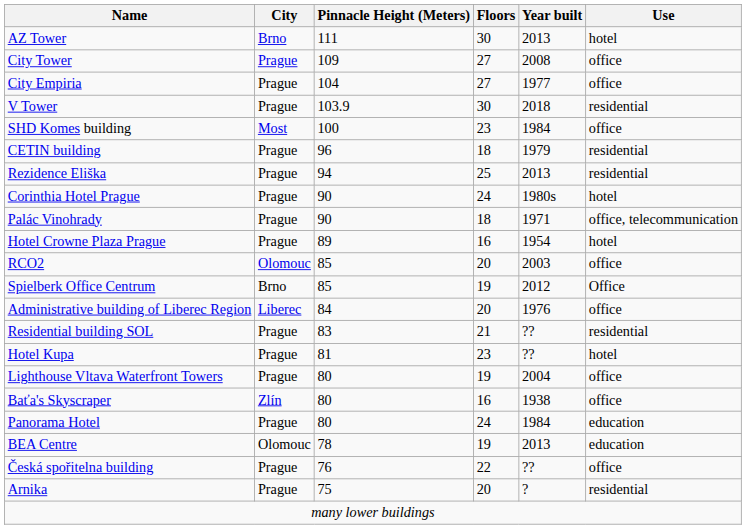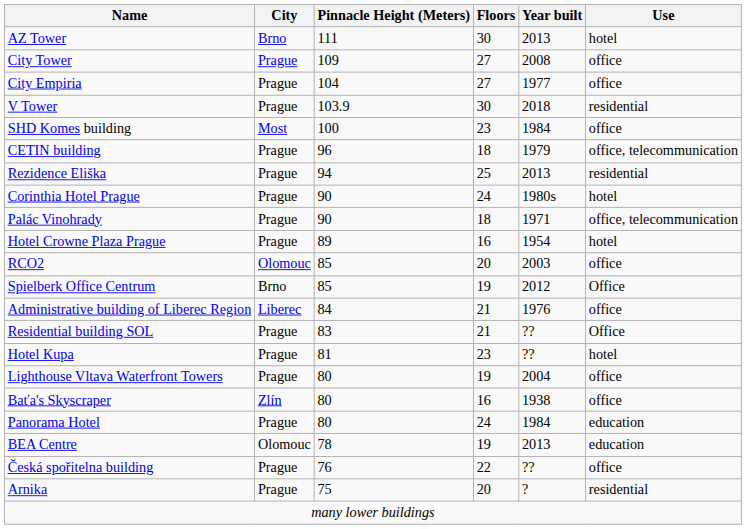CETIN building | Use: residential -> office, telecommunication
Administrative building of Liberec Region | Floors: 20 -> 21
Residential building SOL | Use: residential -> Office
